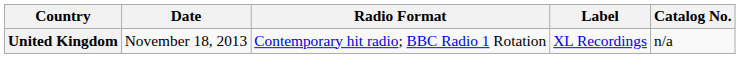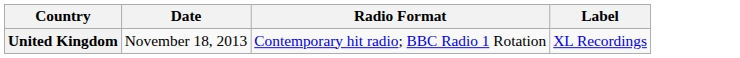- column: Catalog No. | n/a
